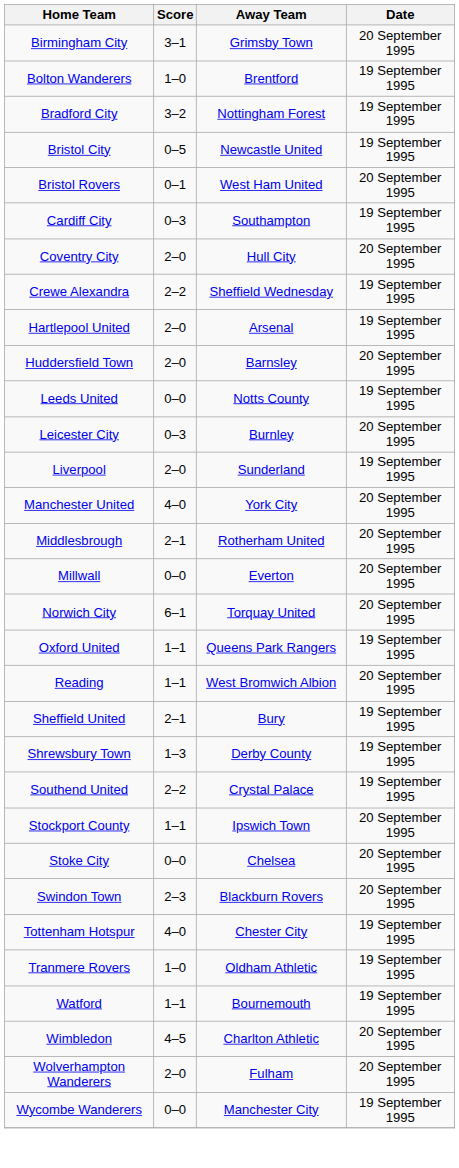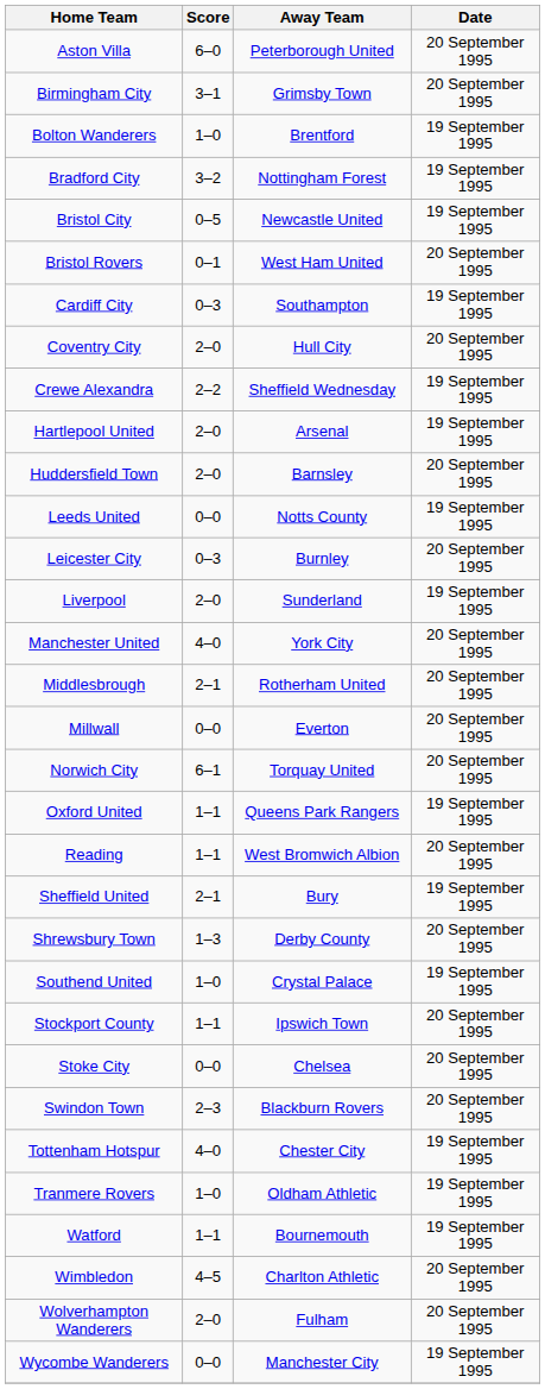+ row: Aston Villa | 6–0 | Peterborough United | 20 September 1995
Shrewsbury Town | Date: 19 September 1995 -> 20 September 1995
Southend United | Score: 2–2 -> 1–0
